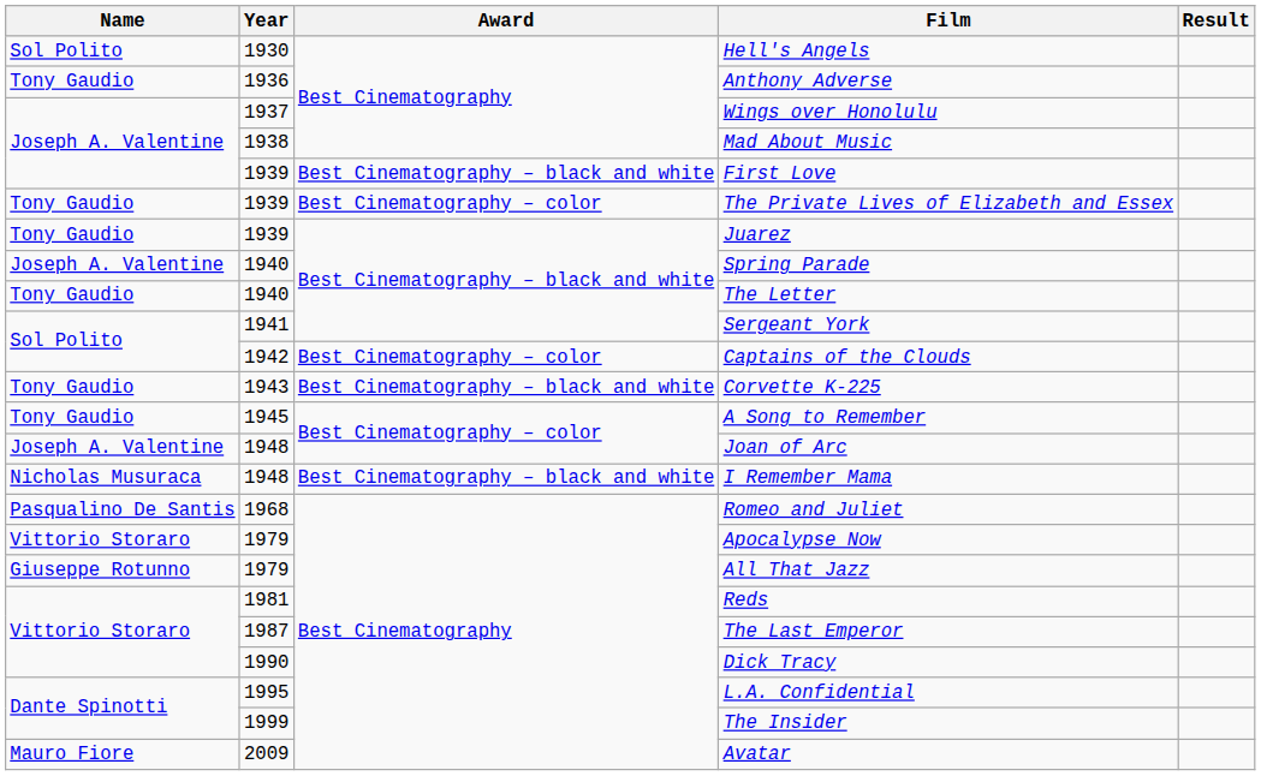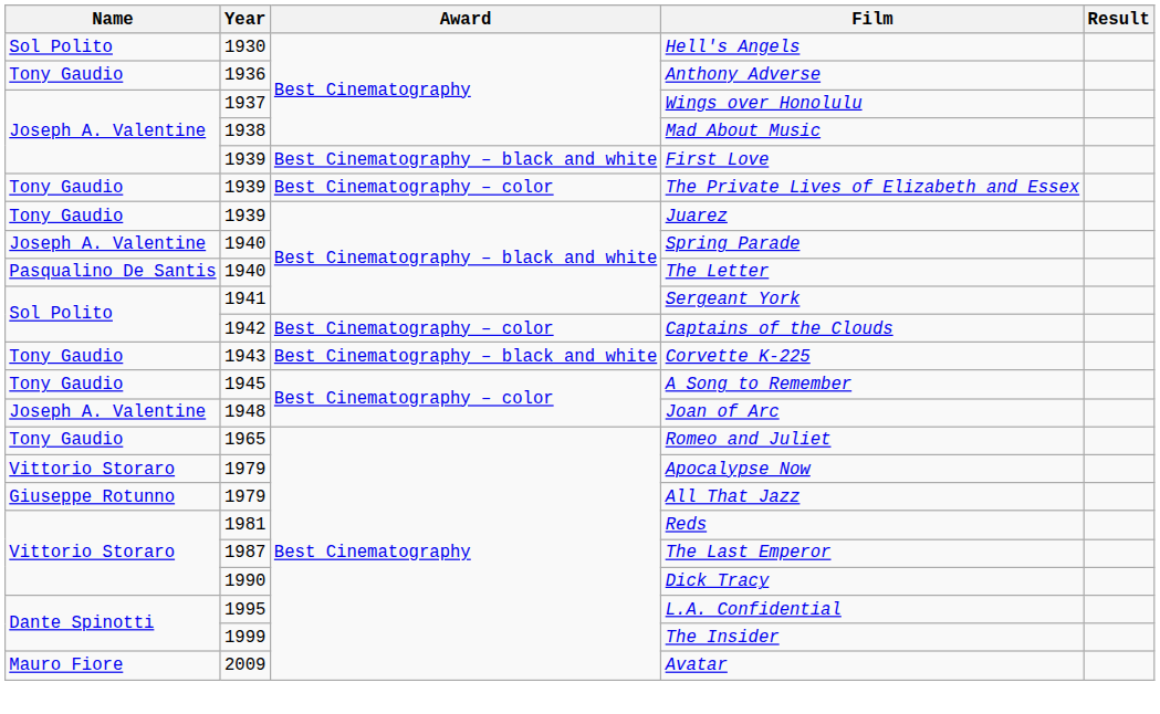The Letter | Name: Tony Gaudio -> Pasqualino De Santis
- row: Nicholas Musuraca | 1948 | Best Cinematography – black and white | I Remember Mama
Romeo and Juliet | Name: Pasqualino De Santis -> Tony Gaudio
Romeo and Juliet | Year: 1968 -> 1965
